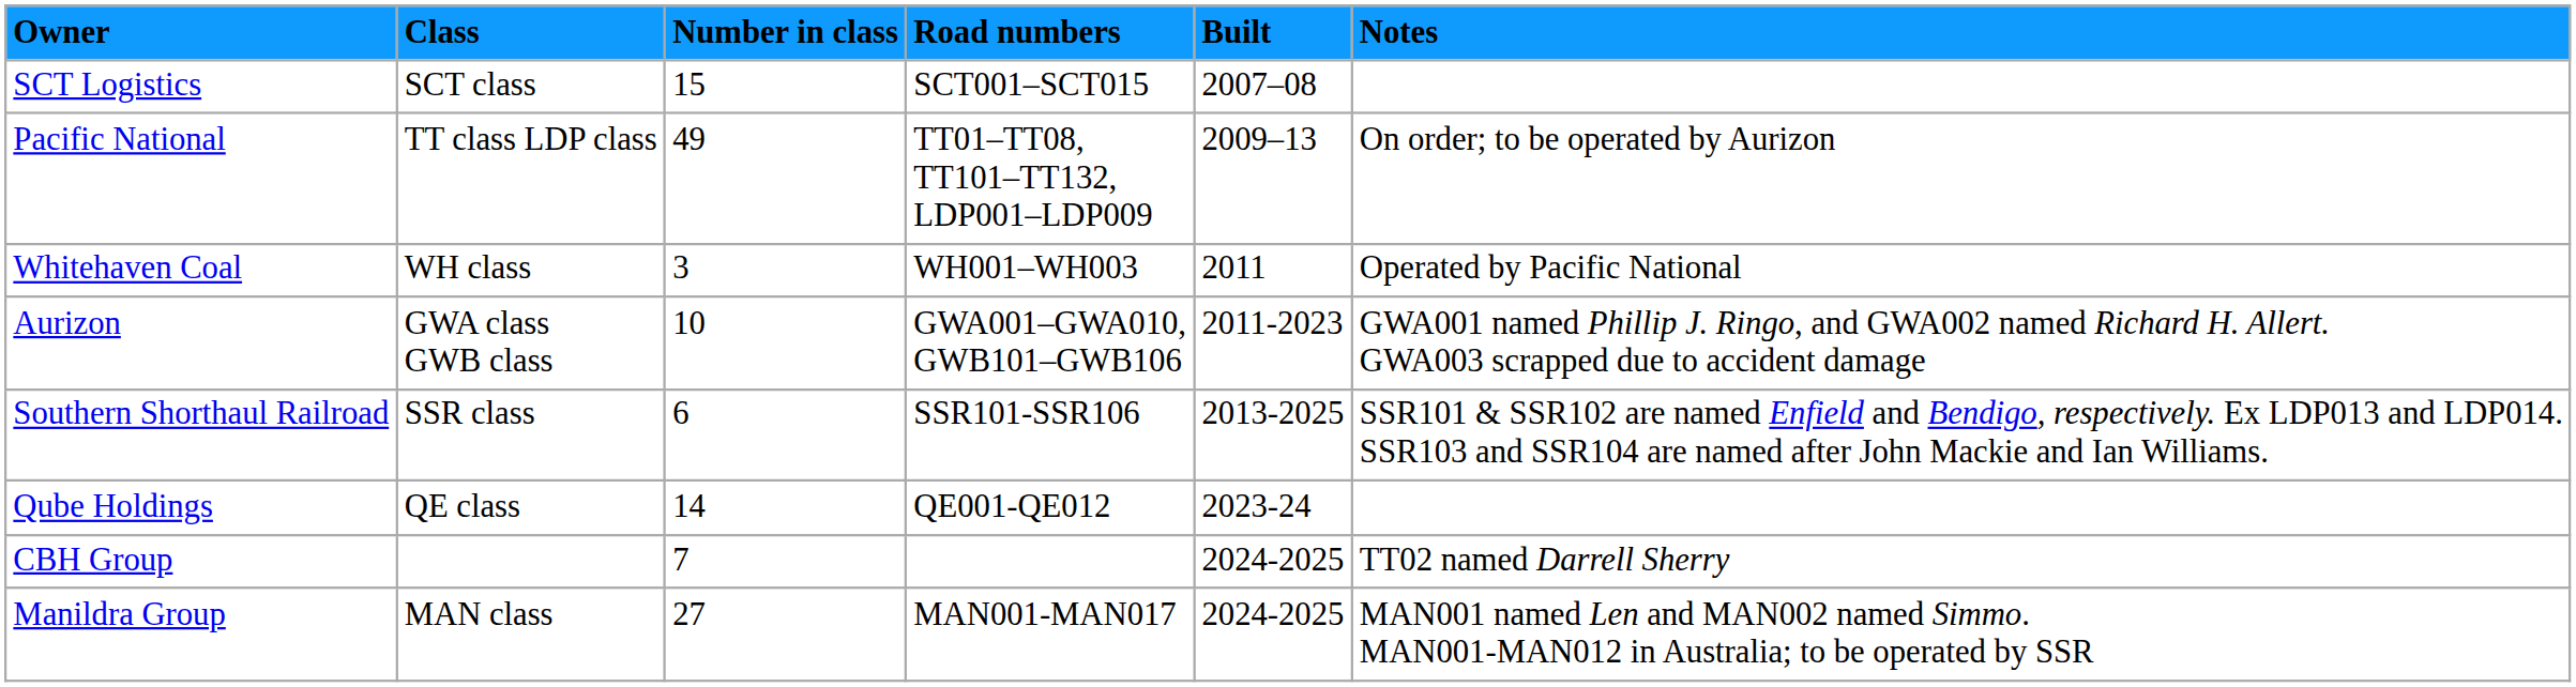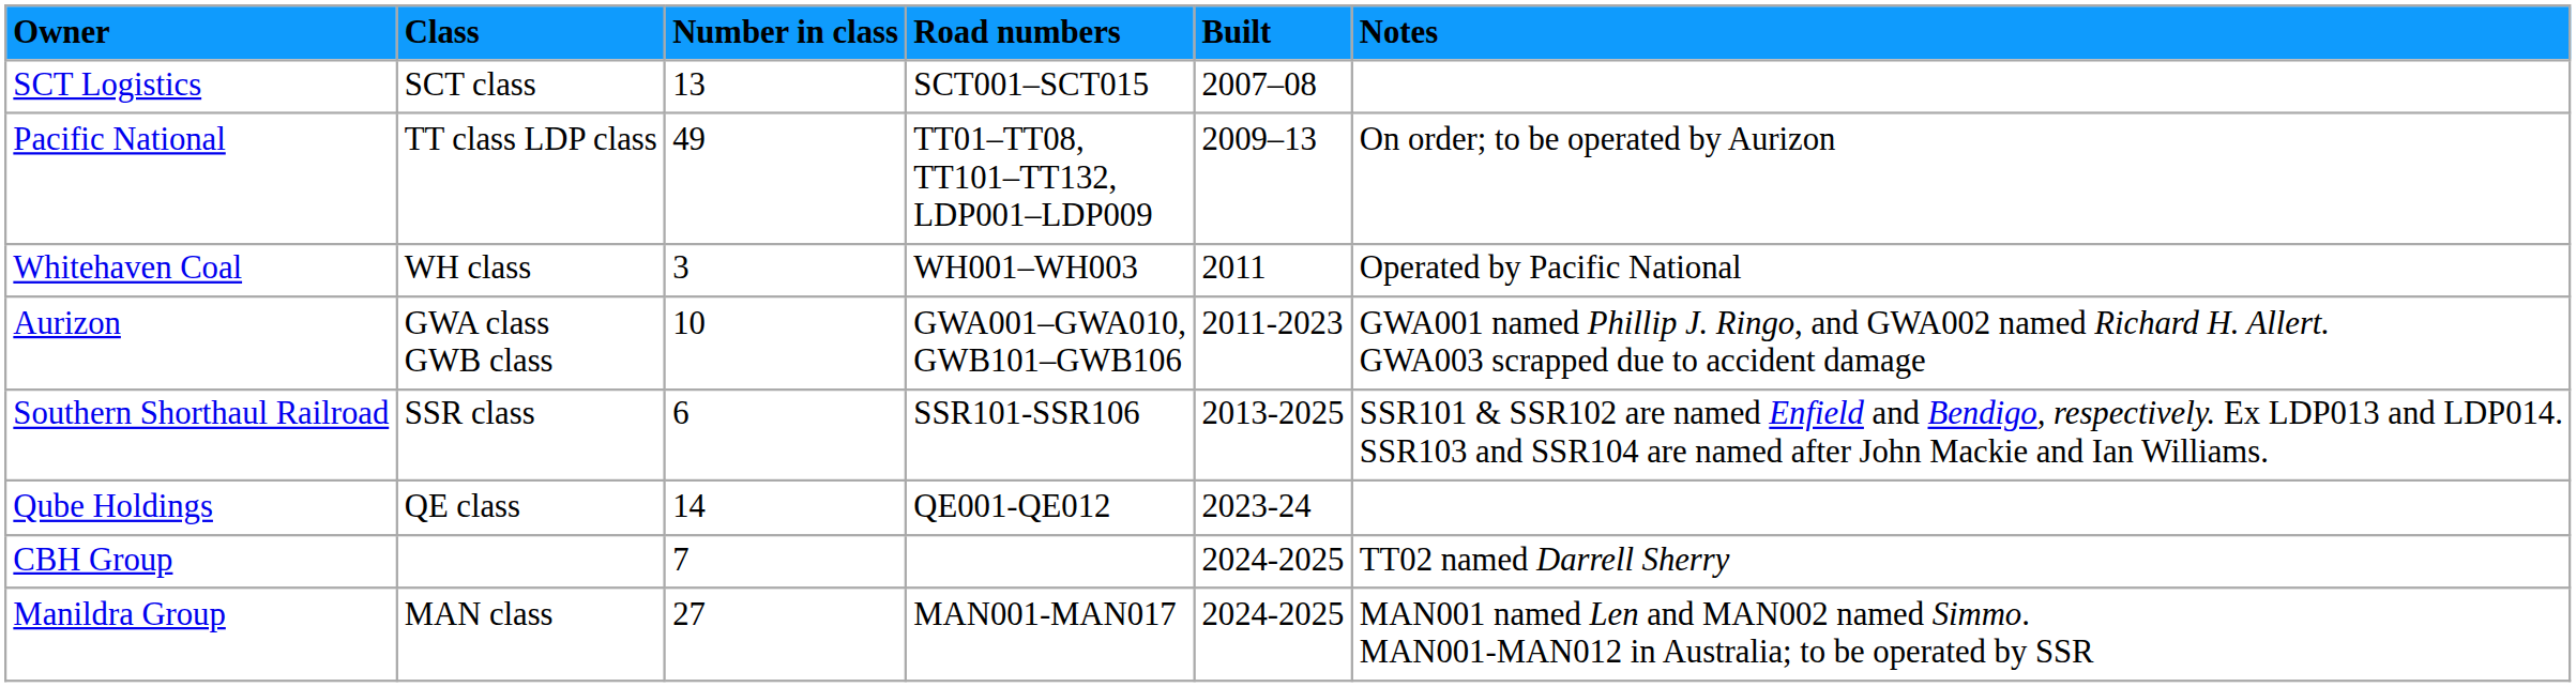SCT Logistics | Number in class: 15 -> 13
